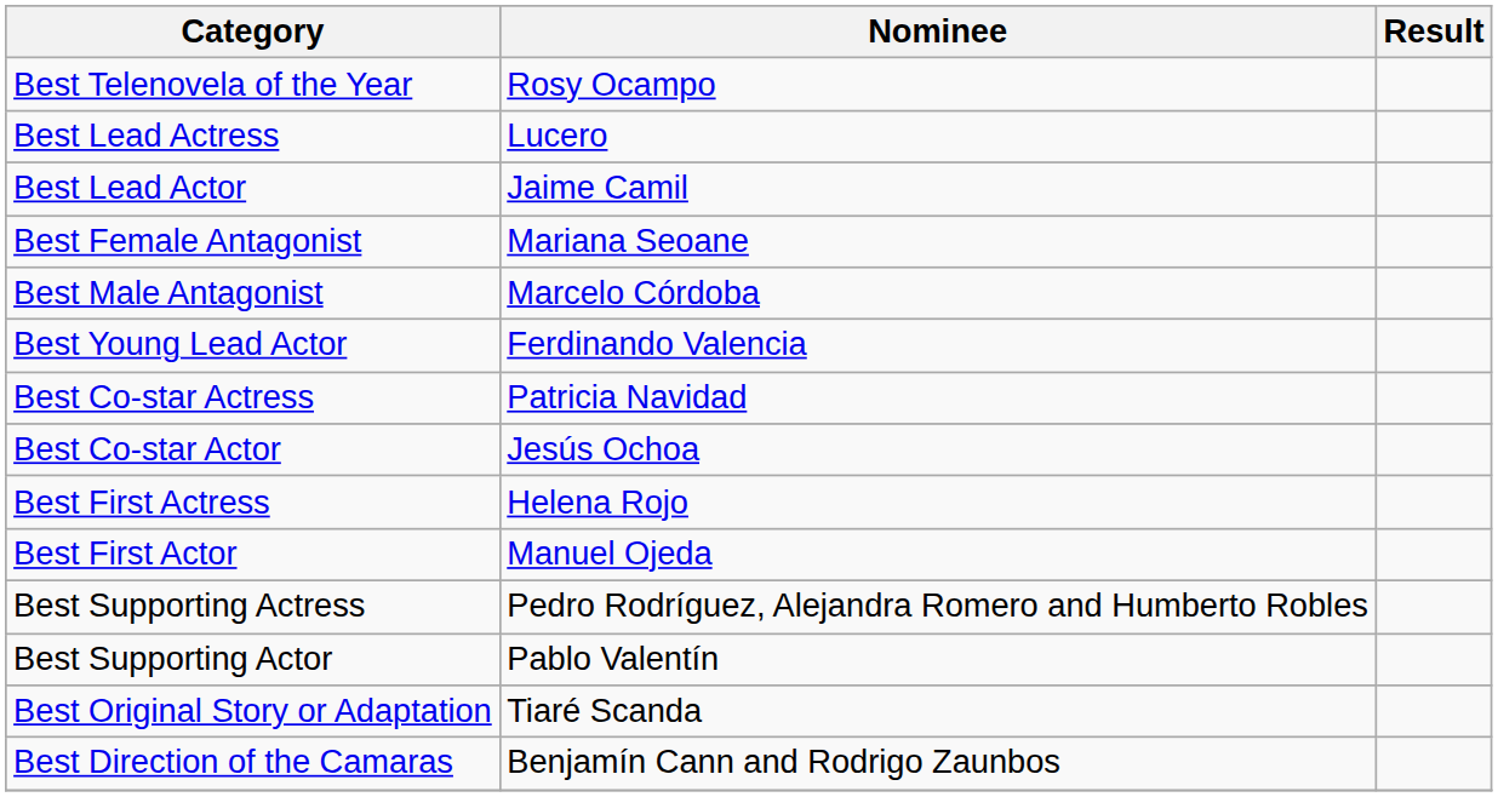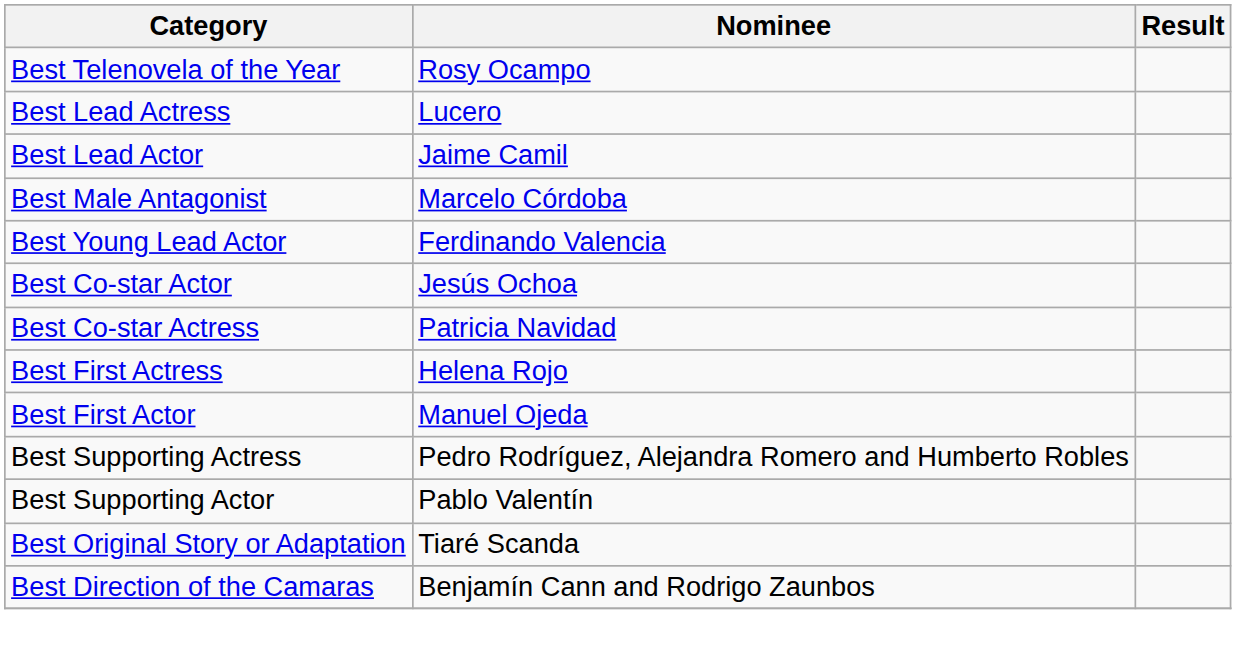- row: Best Female Antagonist | Mariana Seoane
rows swapped: Best Co-star Actress <-> Best Co-star Actor
